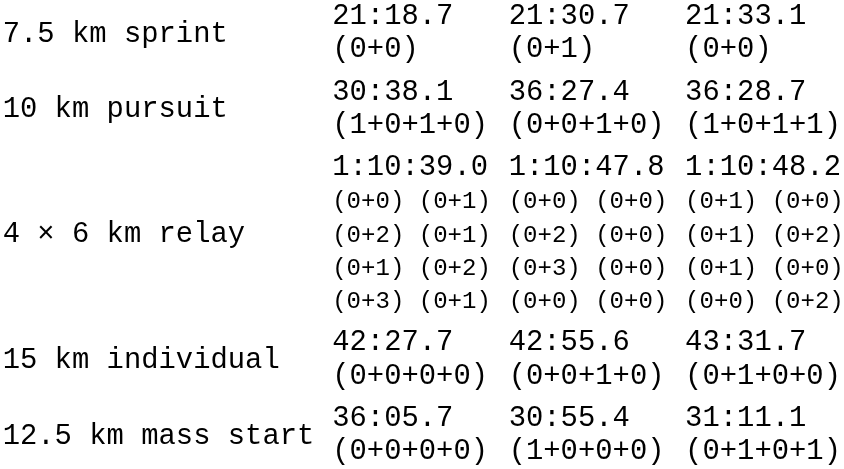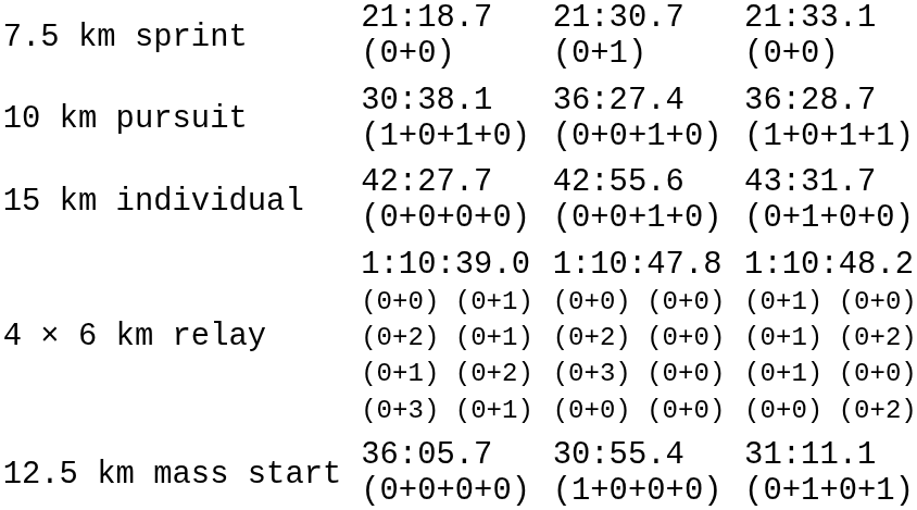rows swapped: 15 km individual <-> 4 × 6 km relay
